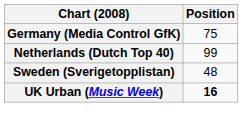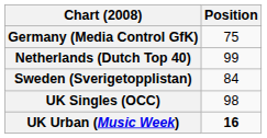Sweden (Sverigetopplistan) | Position: 48 -> 84
+ row: UK Singles (OCC) | 98
